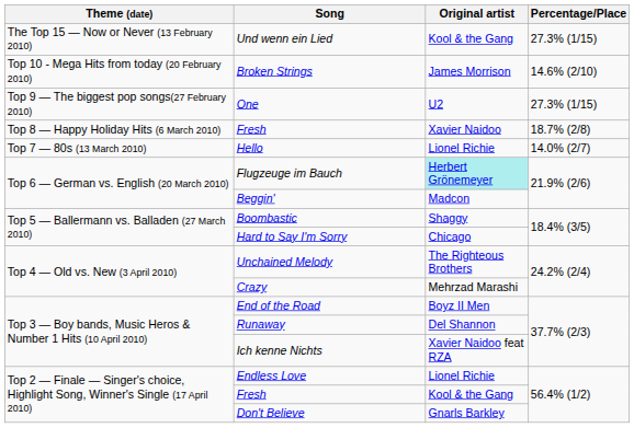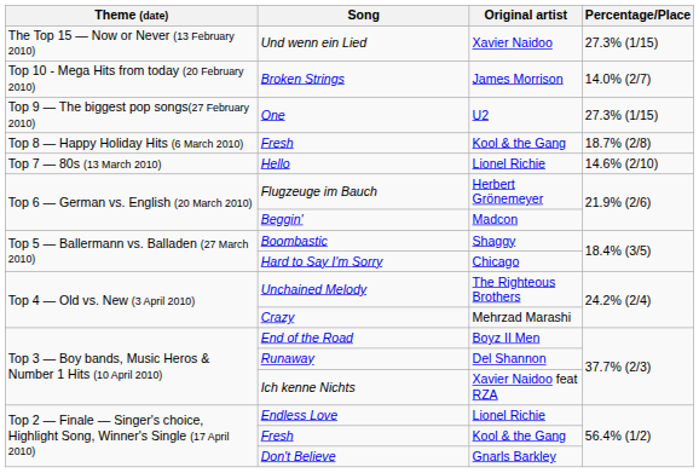Und wenn ein Lied | Original artist: Kool & the Gang -> Xavier Naidoo
Broken Strings | Percentage/Place: 14.6% (2/10) -> 14.0% (2/7)
Top 8 — Happy Holiday Hits (6 March 2010) / Fresh | Original artist: Xavier Naidoo -> Kool & the Gang
Hello | Percentage/Place: 14.0% (2/7) -> 14.6% (2/10)
Flugzeuge im Bauch | Original artist: paleturquoise background -> no background
